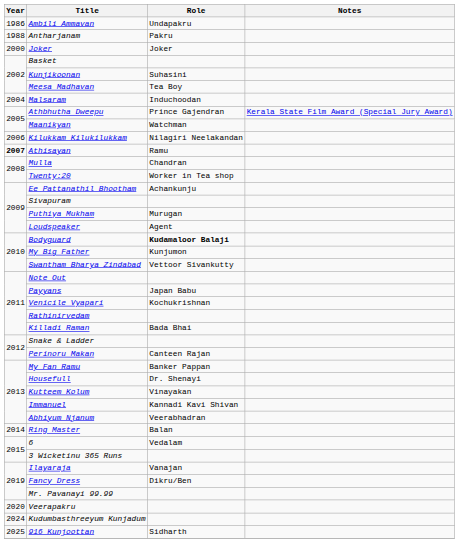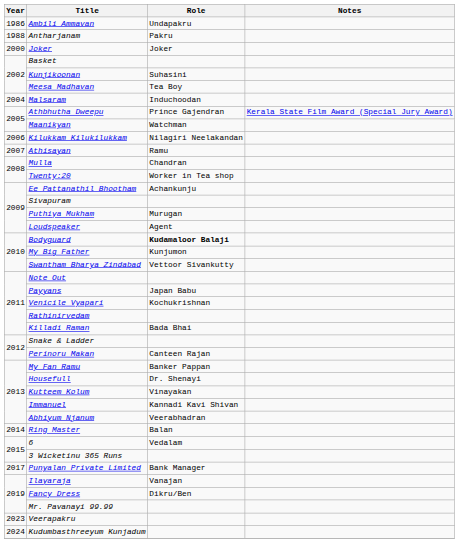Athisayan | Year: bold -> normal
+ row: 2017 | Punyalan Private Limited | Bank Manager
Veerapakru | Year: 2020 -> 2023
- row: 2025 | 916 Kunjoottan | Sidharth
